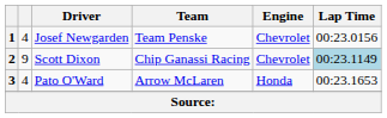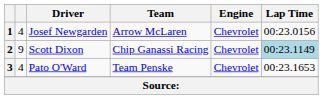Josef Newgarden | Team: Team Penske -> Arrow McLaren
Pato O'Ward | Team: Arrow McLaren -> Team Penske
Pato O'Ward | Engine: Honda -> Chevrolet
